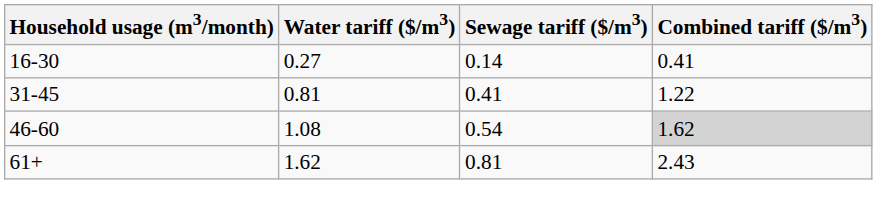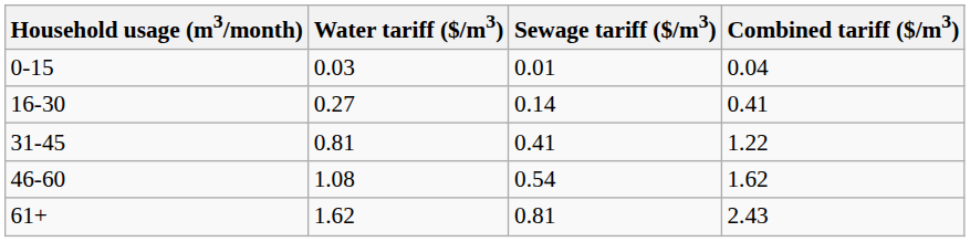+ row: 0-15 | 0.03 | 0.01 | 0.04
46-60 | Combined tariff ($/m3): lightgrey background -> no background
